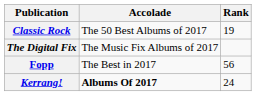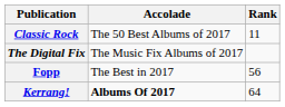Classic Rock | Rank: 19 -> 11
Kerrang! | Rank: 24 -> 64
